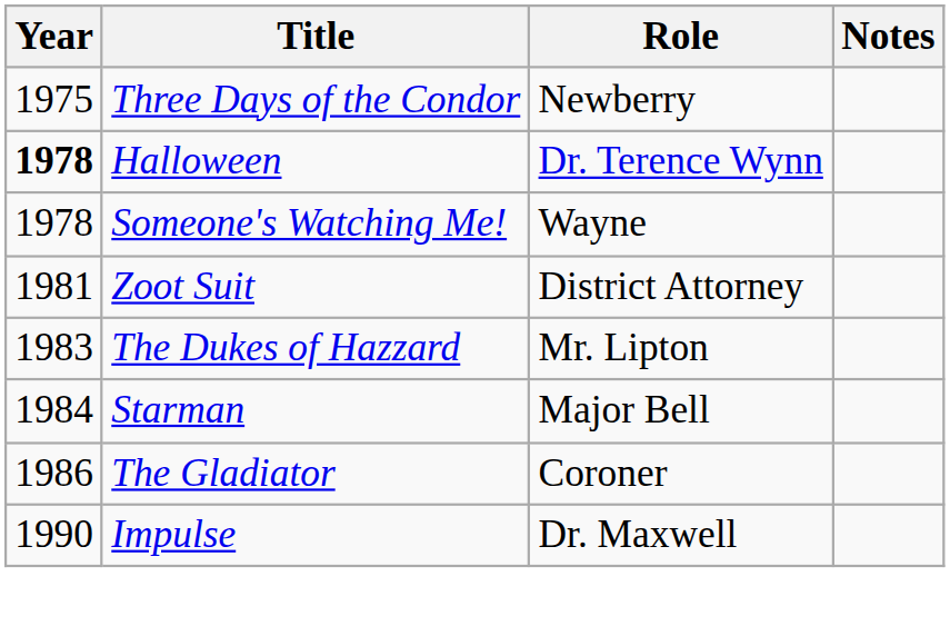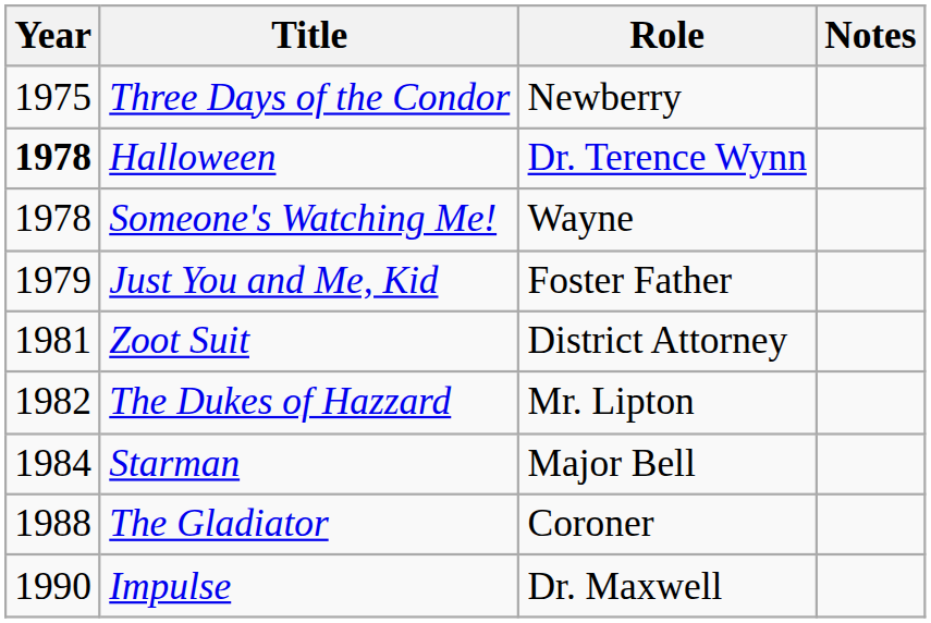+ row: 1979 | Just You and Me, Kid | Foster Father
The Dukes of Hazzard | Year: 1983 -> 1982
The Gladiator | Year: 1986 -> 1988
